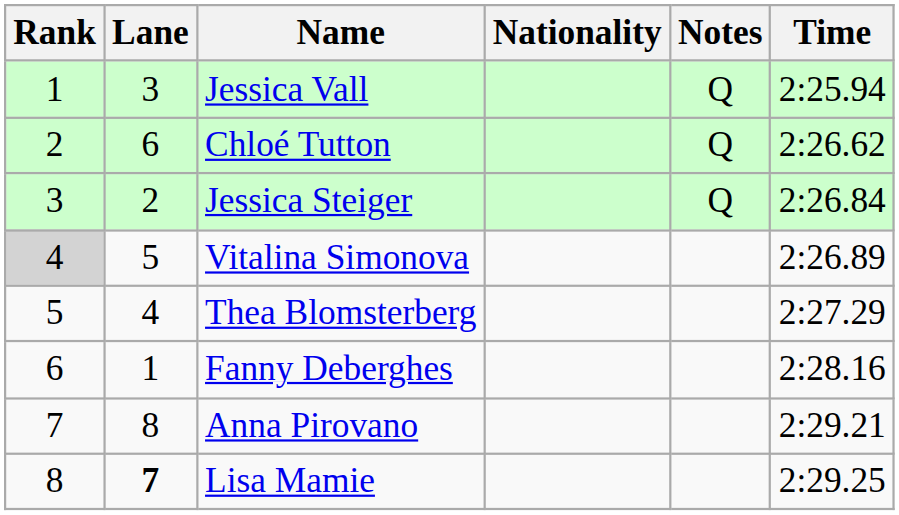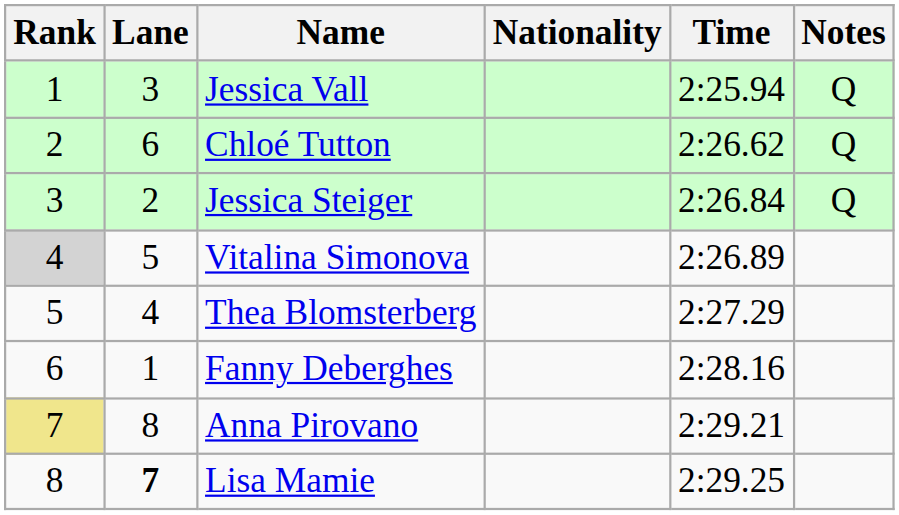columns swapped: Time <-> Notes
Anna Pirovano | Rank: no background -> khaki background
